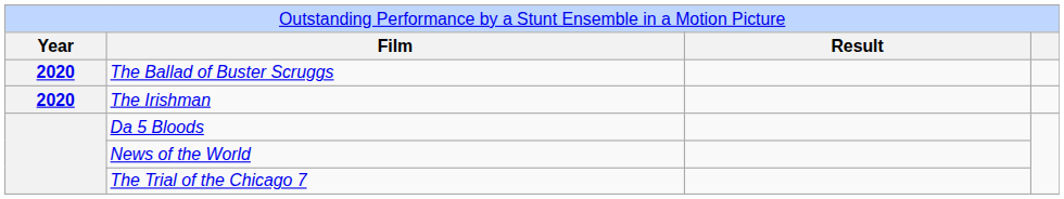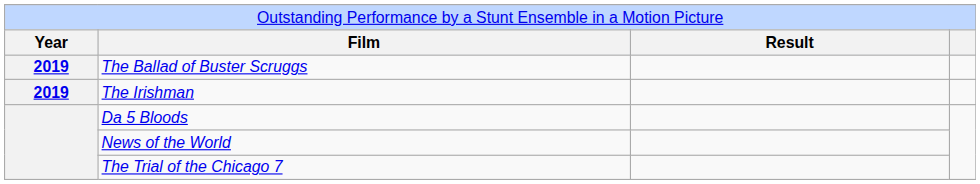The Ballad of Buster Scruggs | column 1: 2020 -> 2019
The Irishman | column 1: 2020 -> 2019
